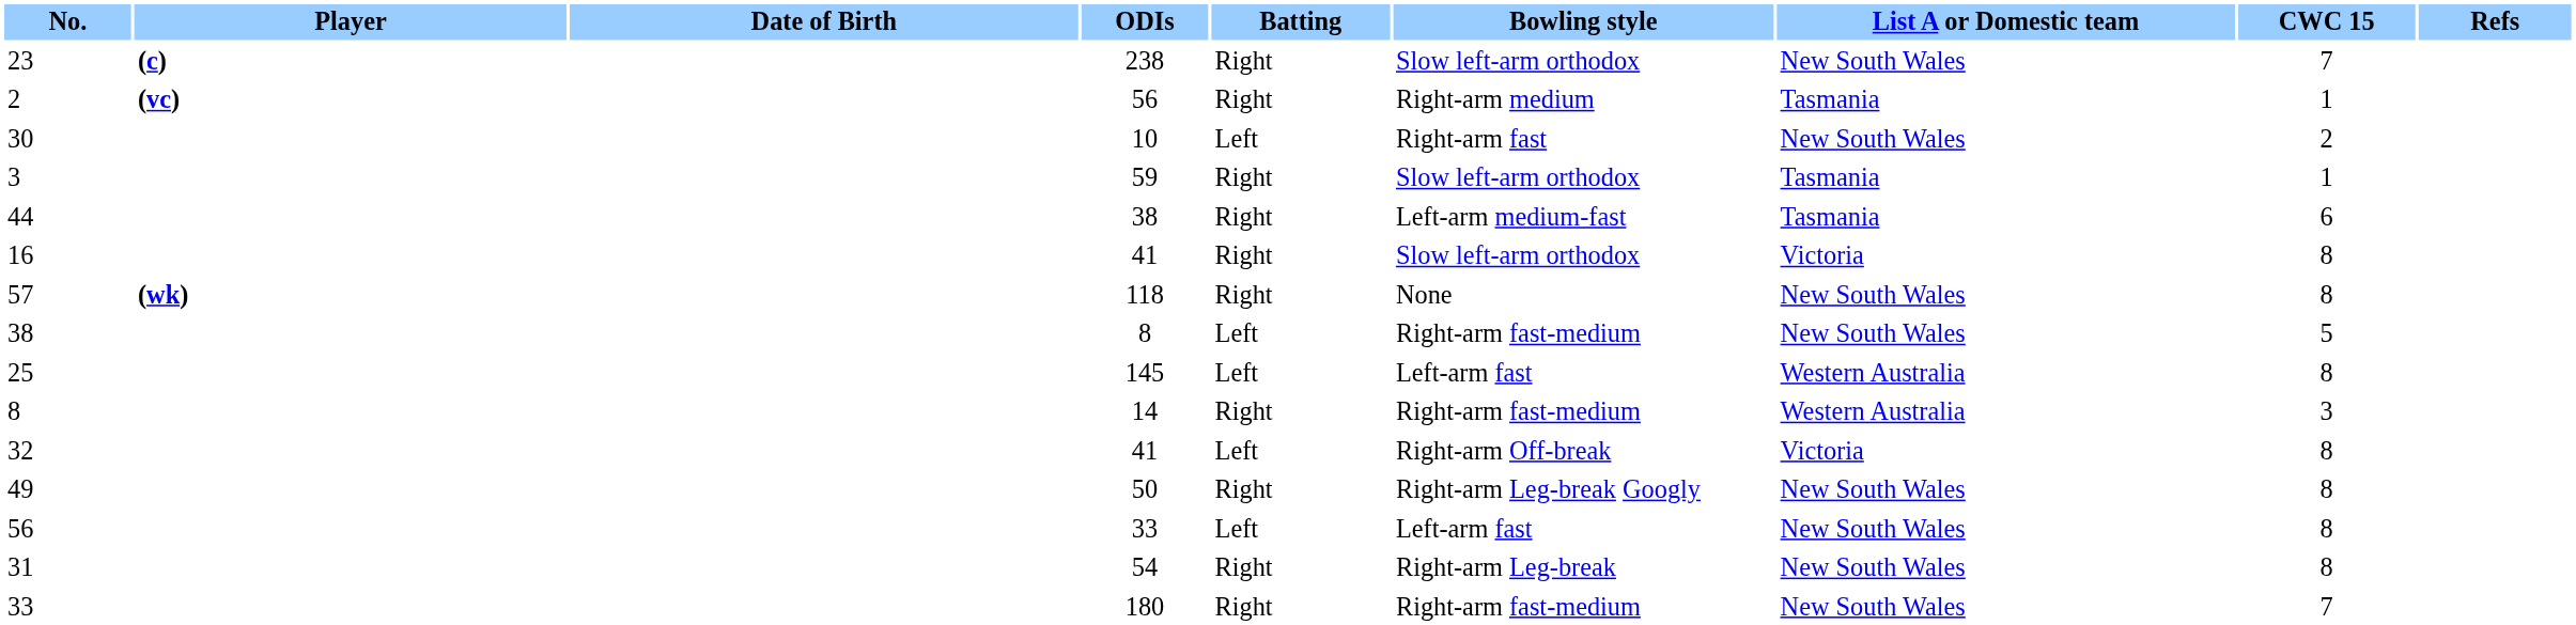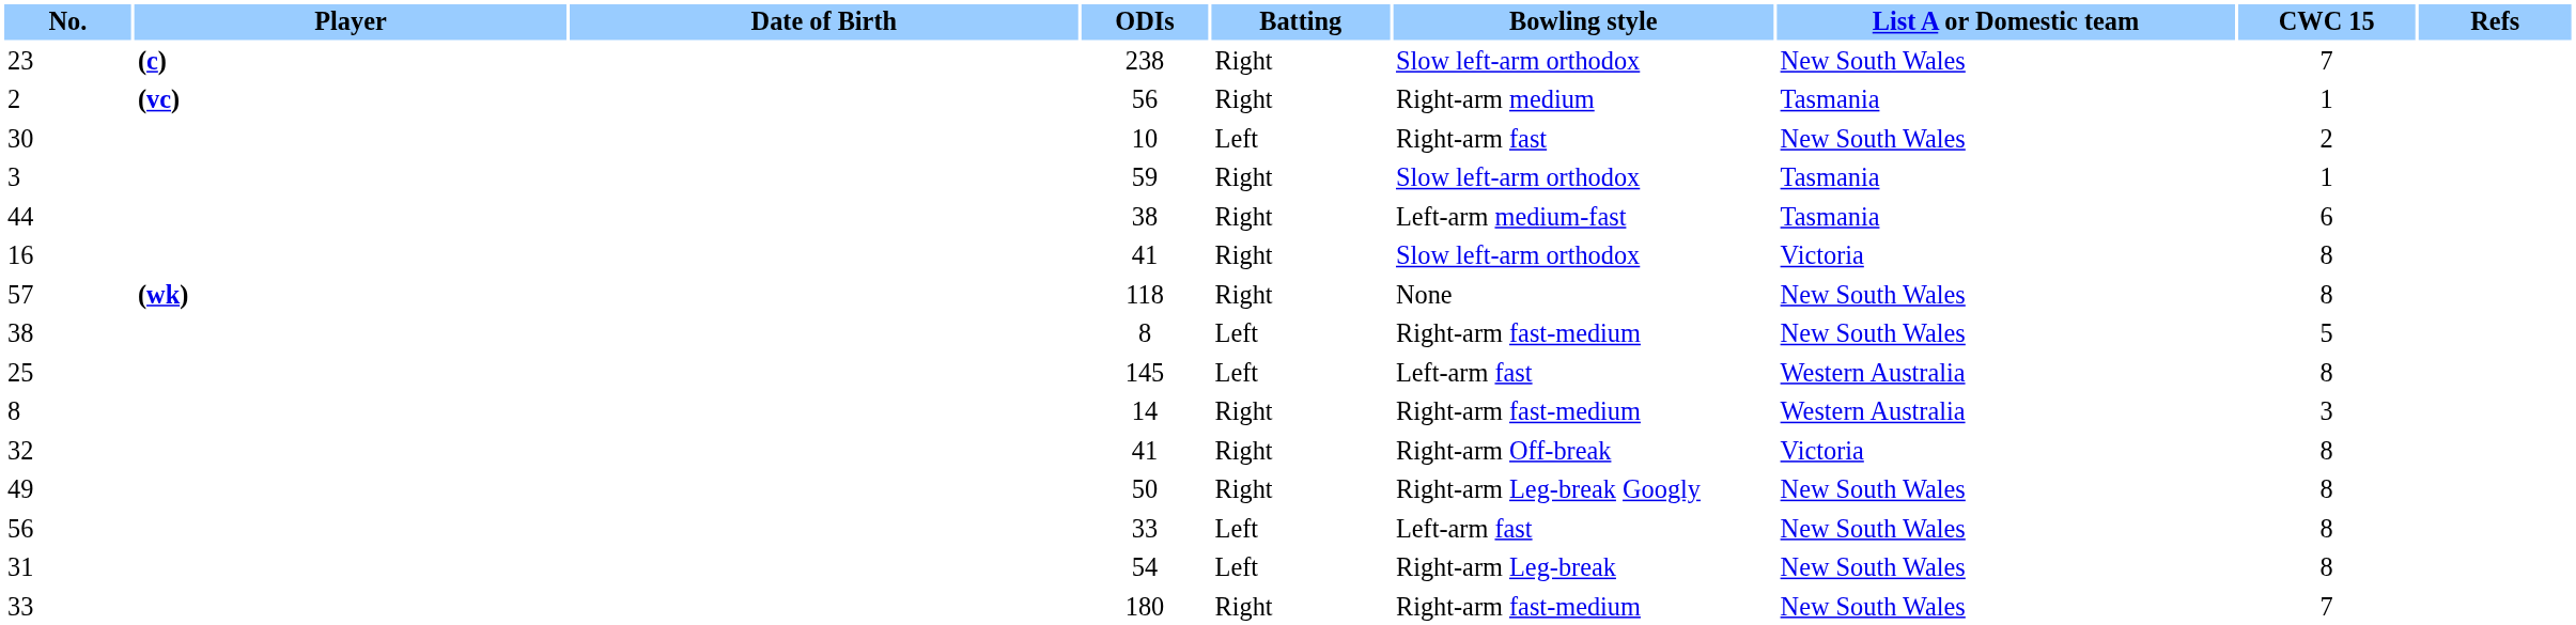32 | Batting: Left -> Right
31 | Batting: Right -> Left
